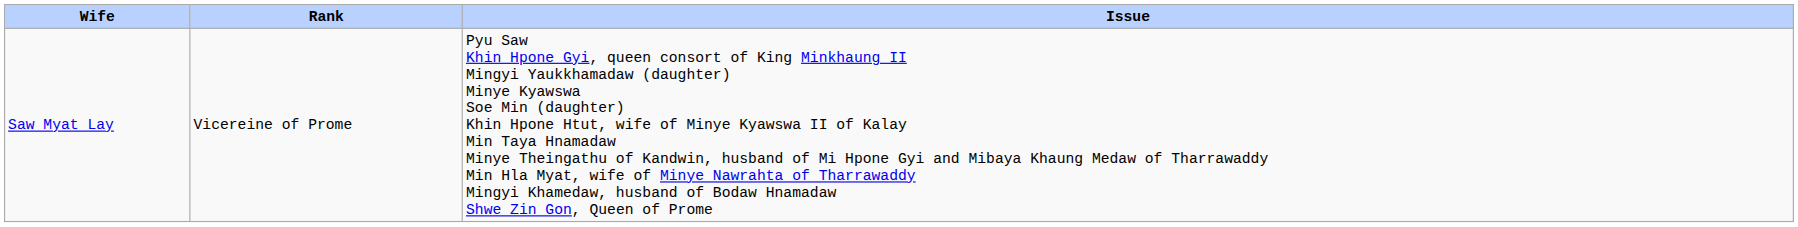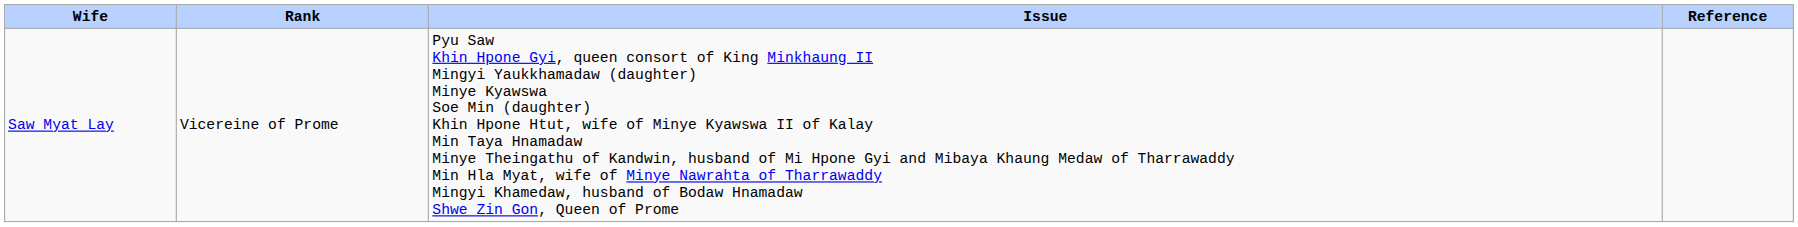+ column: Reference
